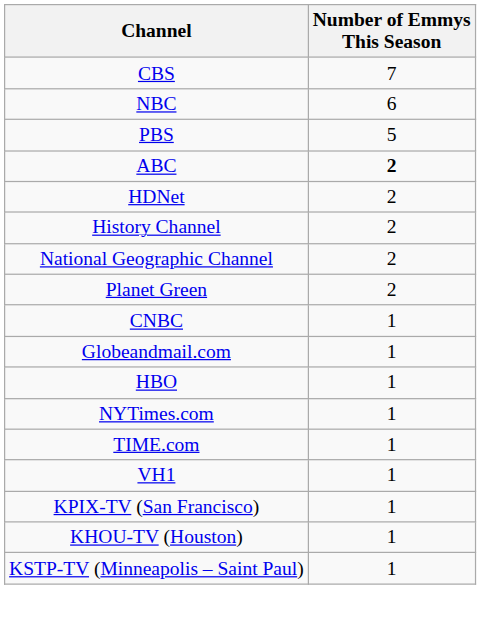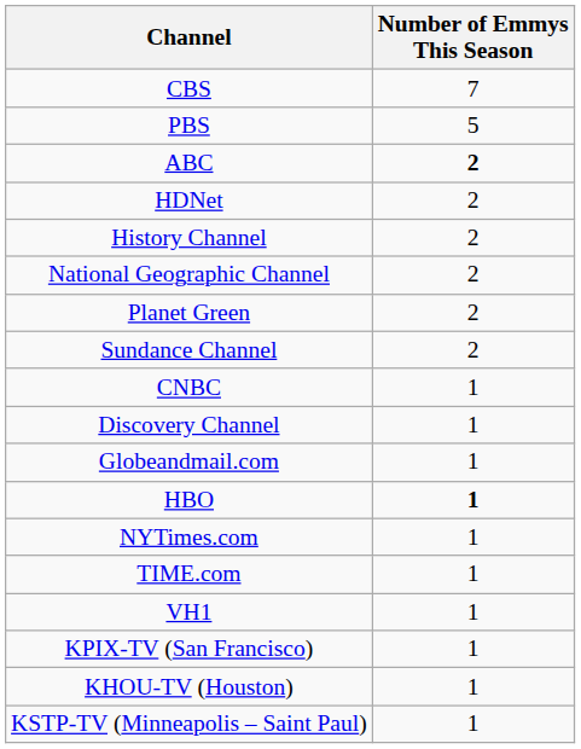- row: NBC | 6
+ row: Sundance Channel | 2
+ row: Discovery Channel | 1
HBO | Number of Emmys This Season: normal -> bold
